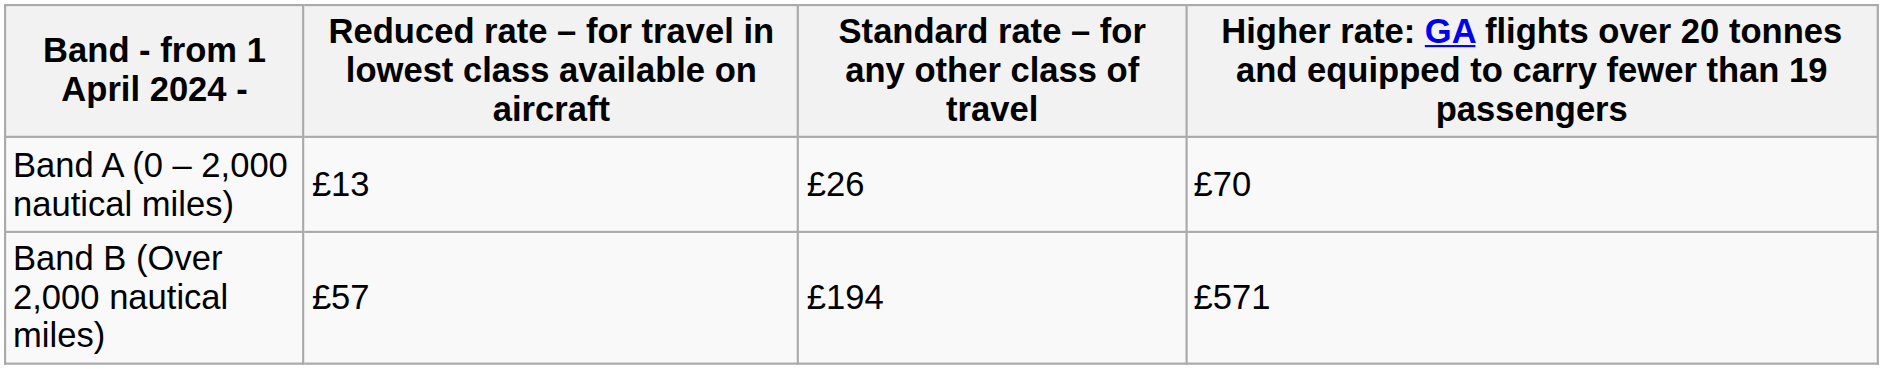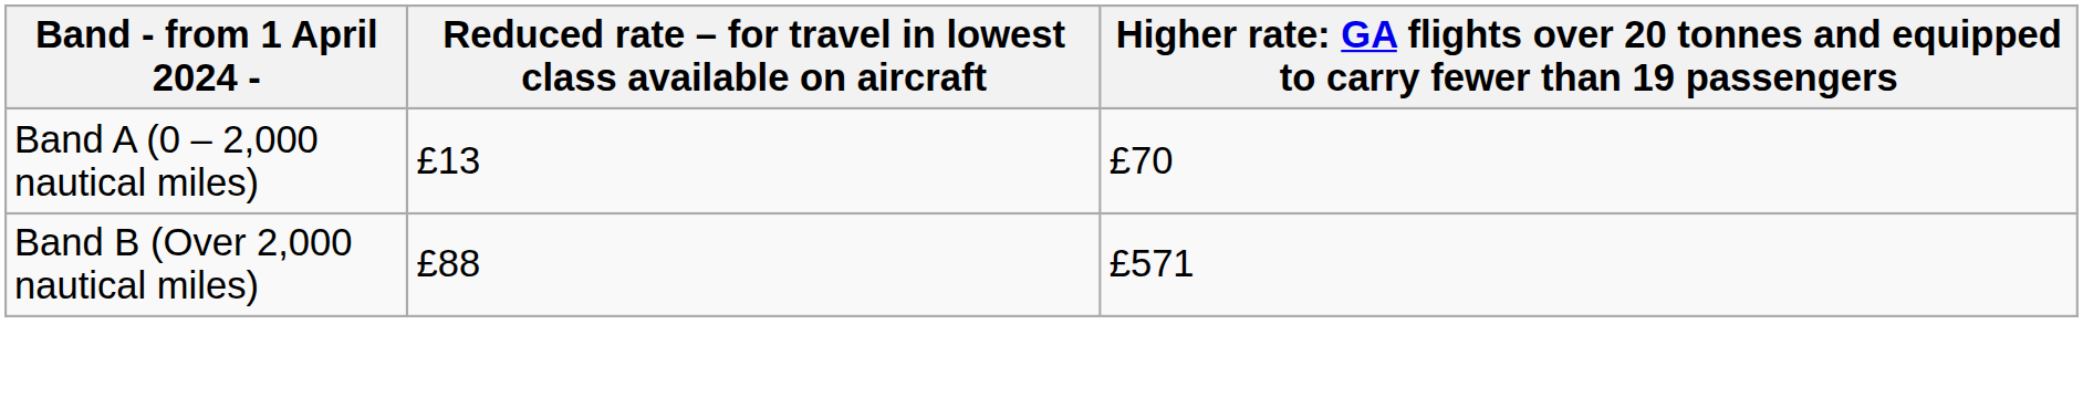- column: Standard rate – for any other class of travel | £26 | £194
Band B (Over 2,000 nautical miles) | column 2: £57 -> £88
